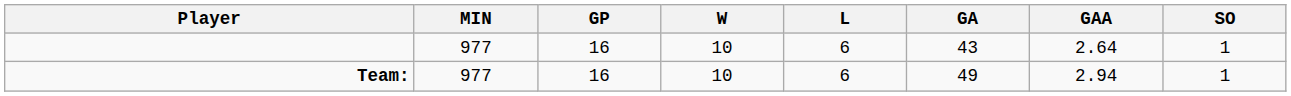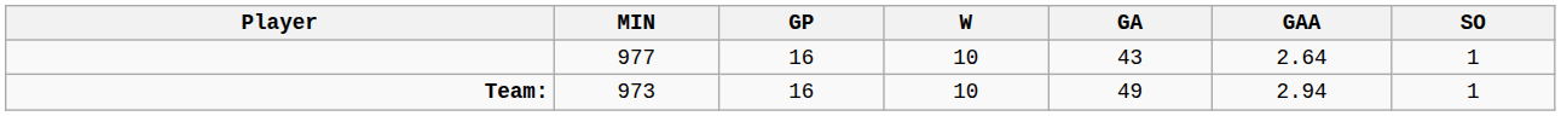- column: L | 6 | 6
Team: | MIN: 977 -> 973
